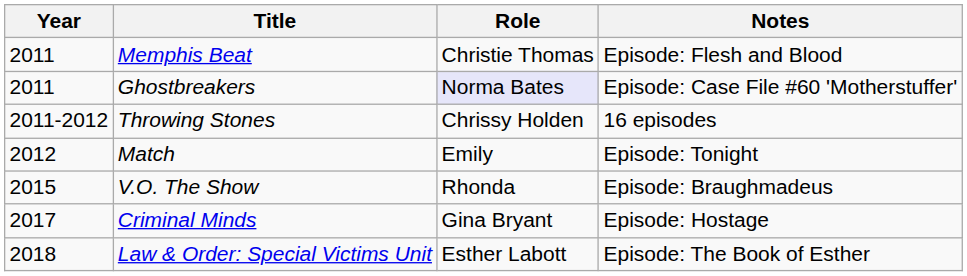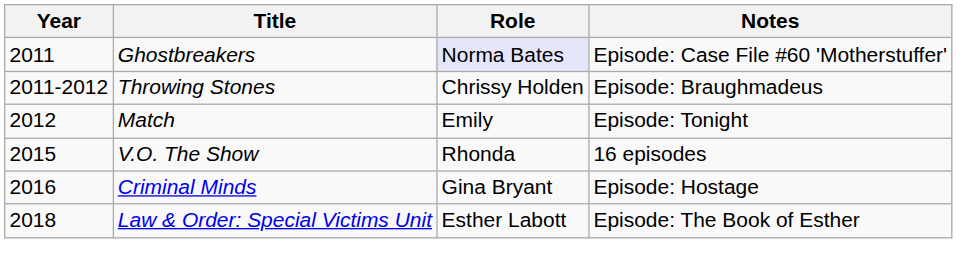- row: 2011 | Memphis Beat | Christie Thomas | Episode: Flesh and Blood
Throwing Stones | Notes: 16 episodes -> Episode: Braughmadeus
V.O. The Show | Notes: Episode: Braughmadeus -> 16 episodes
Criminal Minds | Year: 2017 -> 2016
